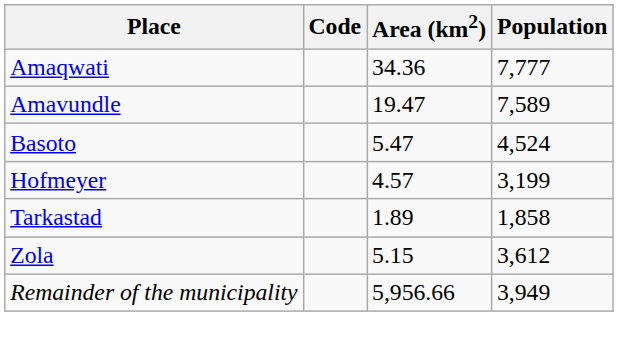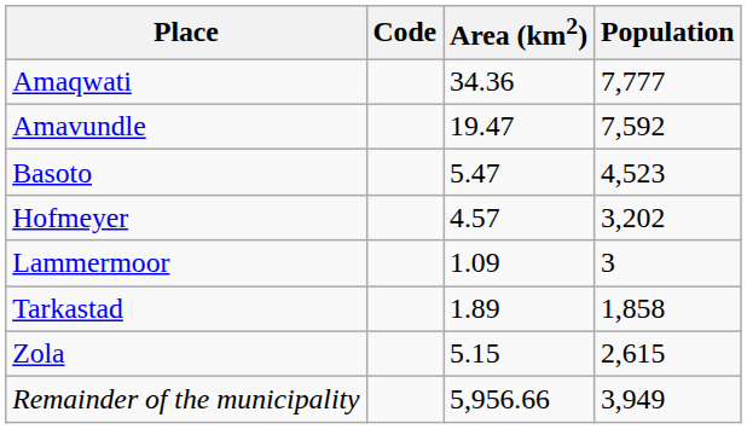Amavundle | Population: 7,589 -> 7,592
Basoto | Population: 4,524 -> 4,523
Hofmeyer | Population: 3,199 -> 3,202
+ row: Lammermoor | 1.09 | 3
Zola | Population: 3,612 -> 2,615
